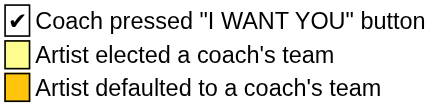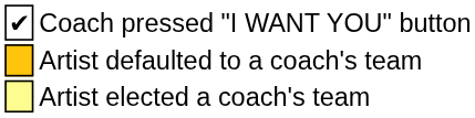rows swapped: Artist elected a coach's team <-> Artist defaulted to a coach's team
